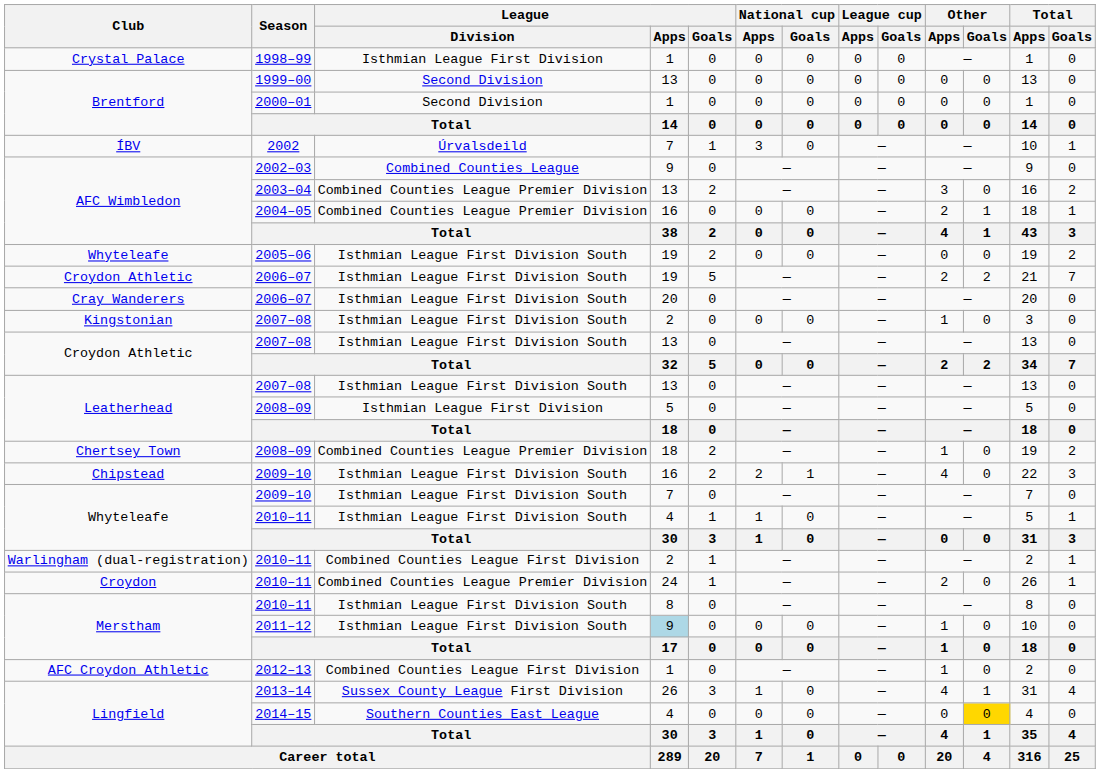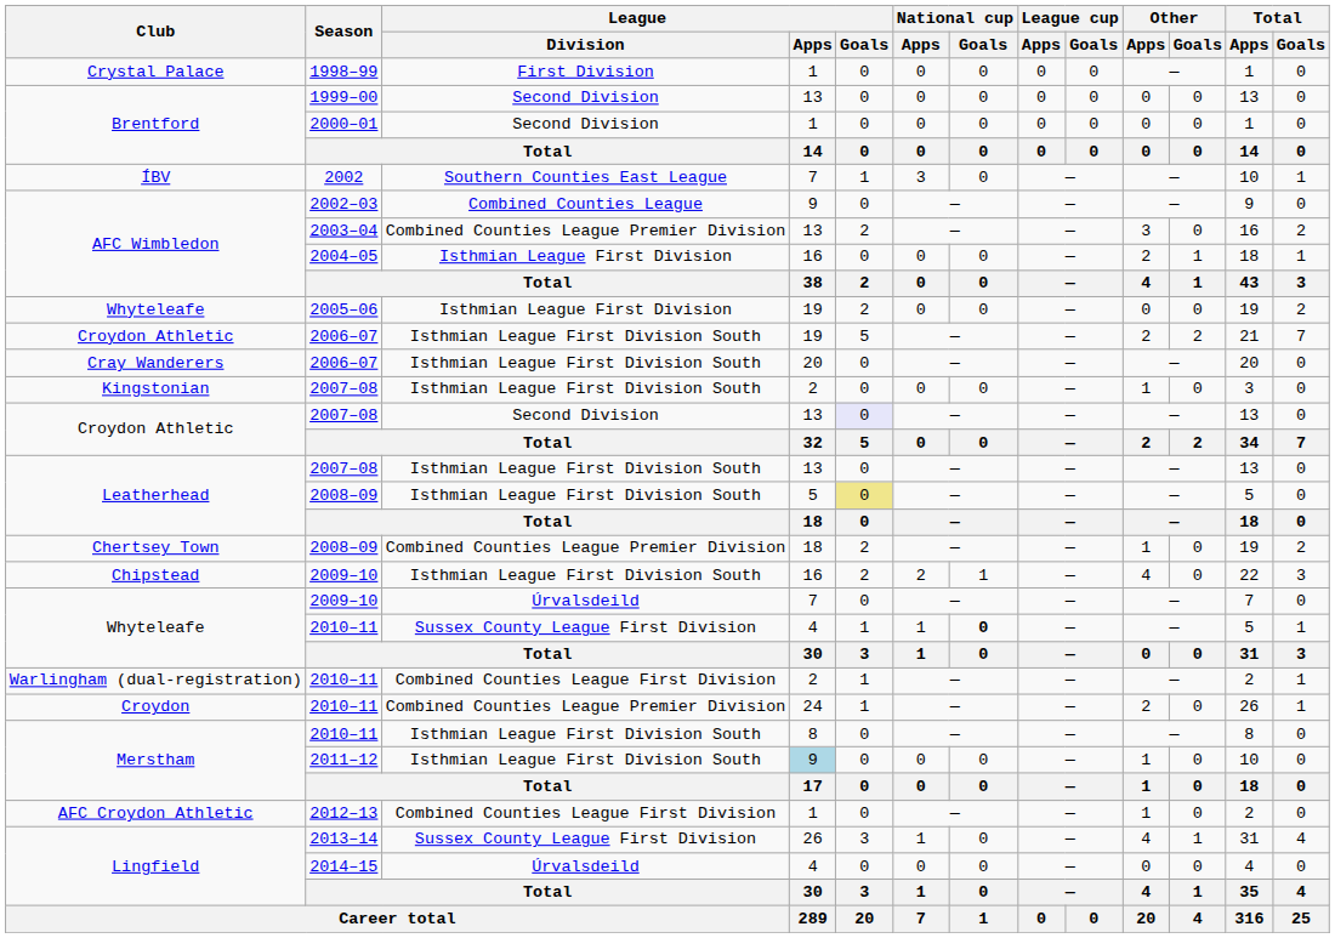1998–99 | League / Division: Isthmian League First Division -> First Division
2002 | League / Division: Úrvalsdeild -> Southern Counties East League
2004–05 | League / Division: Combined Counties League Premier Division -> Isthmian League First Division
2005–06 | League / Division: Isthmian League First Division South -> Isthmian League First Division
Croydon Athletic / 2007–08 | League / Division: Isthmian League First Division South -> Second Division
Croydon Athletic / 2007–08 | League / Goals: no background -> lavender background
Leatherhead / 2008–09 | League / Division: Isthmian League First Division -> Isthmian League First Division South
Leatherhead / 2008–09 | League / Goals: no background -> khaki background
Whyteleafe / 2009–10 | League / Division: Isthmian League First Division South -> Úrvalsdeild
Whyteleafe / 2010–11 | League / Division: Isthmian League First Division South -> Sussex County League First Division
Whyteleafe / 2010–11 | National cup / Goals: normal -> bold
2014–15 | League / Division: Southern Counties East League -> Úrvalsdeild
2014–15 | Other / Goals: gold background -> no background
